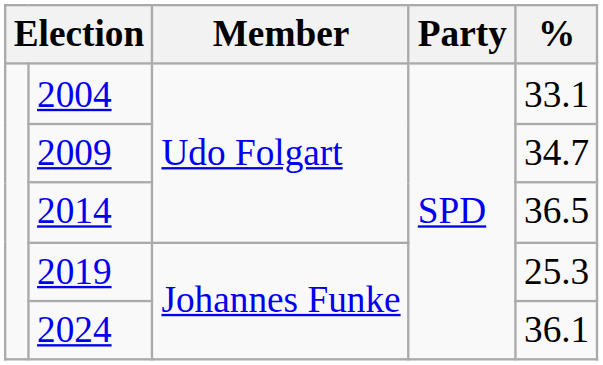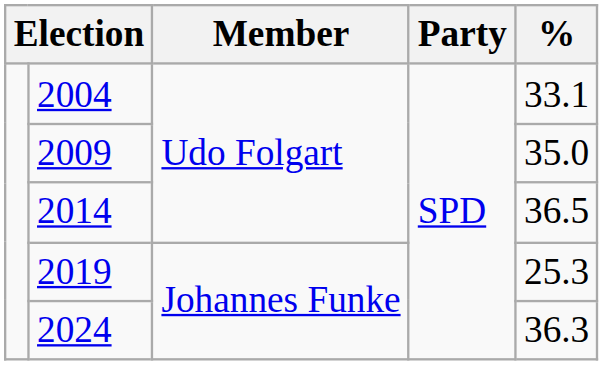2009 | %: 34.7 -> 35.0
2024 | %: 36.1 -> 36.3
